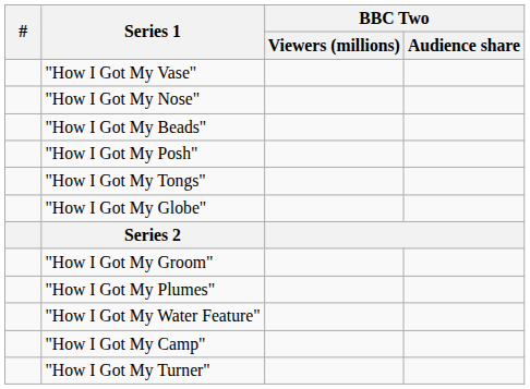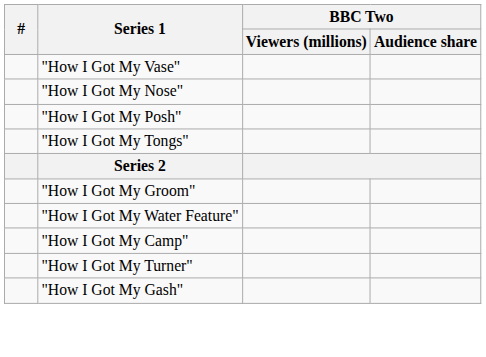- row: "How I Got My Beads"
- row: "How I Got My Globe"
- row: "How I Got My Plumes"
+ row: "How I Got My Gash"
